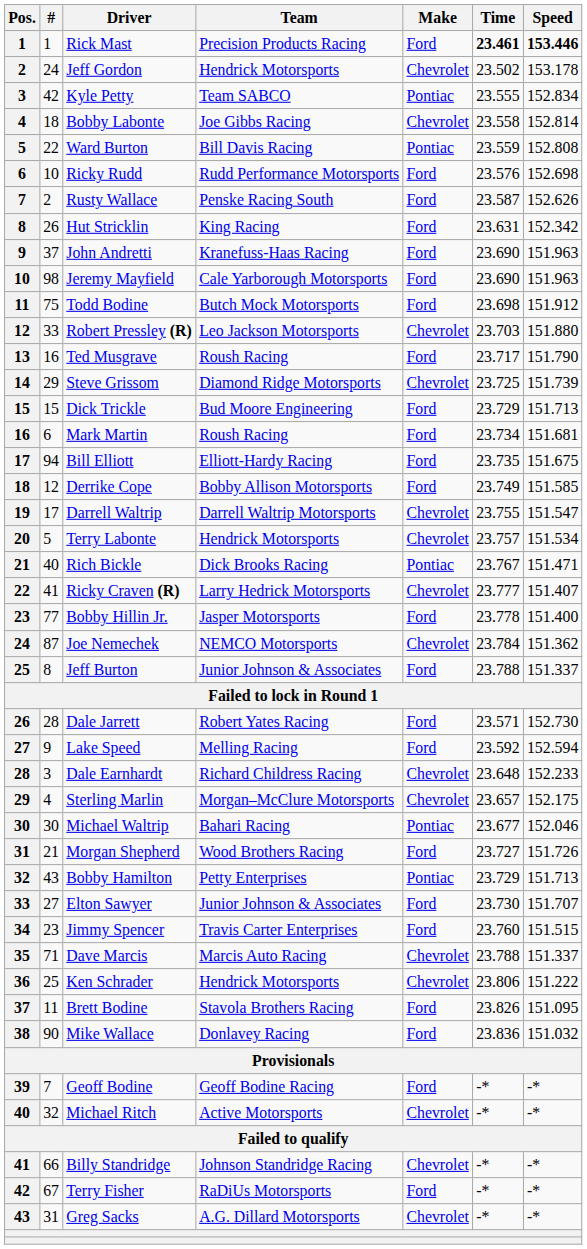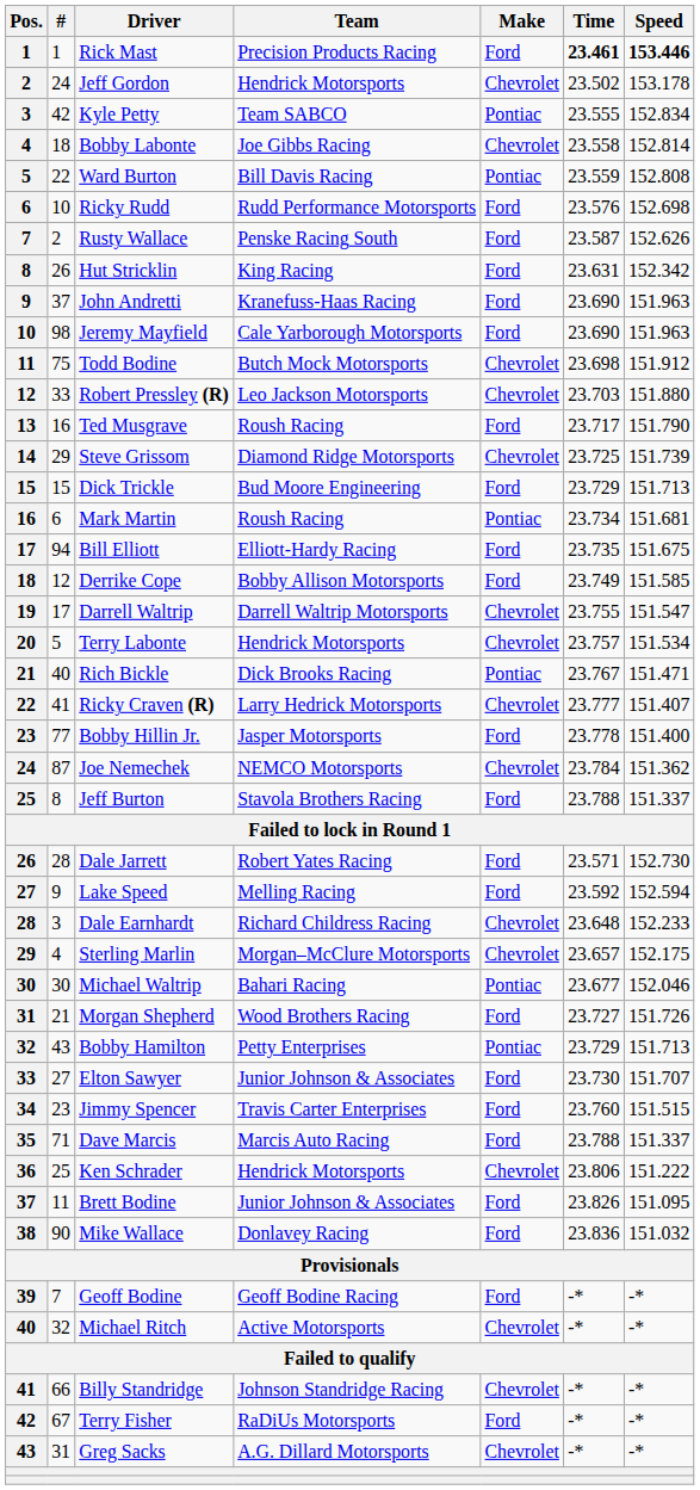Todd Bodine | Make: Ford -> Chevrolet
Mark Martin | Make: Ford -> Pontiac
Jeff Burton | Team: Junior Johnson & Associates -> Stavola Brothers Racing
Dave Marcis | Make: Chevrolet -> Ford
Brett Bodine | Team: Stavola Brothers Racing -> Junior Johnson & Associates
